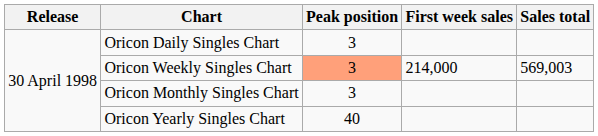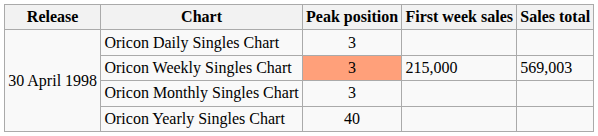Oricon Weekly Singles Chart | First week sales: 214,000 -> 215,000
